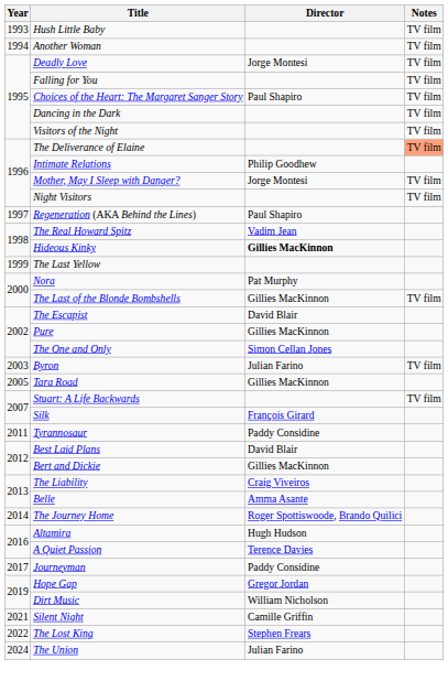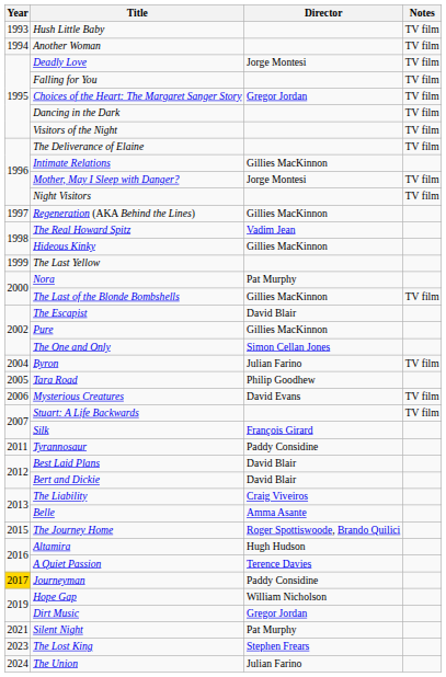Choices of the Heart: The Margaret Sanger Story | Director: Paul Shapiro -> Gregor Jordan
The Deliverance of Elaine | Notes: lightsalmon background -> no background
Intimate Relations | Director: Philip Goodhew -> Gillies MacKinnon
Regeneration (AKA Behind the Lines) | Director: Paul Shapiro -> Gillies MacKinnon
Hideous Kinky | Director: bold -> normal
Byron | Year: 2003 -> 2004
Tara Road | Director: Gillies MacKinnon -> Philip Goodhew
+ row: 2006 | Mysterious Creatures | David Evans | TV film
Bert and Dickie | Director: Gillies MacKinnon -> David Blair
The Journey Home | Year: 2014 -> 2015
Journeyman | Year: no background -> gold background
Hope Gap | Director: Gregor Jordan -> William Nicholson
Dirt Music | Director: William Nicholson -> Gregor Jordan
Silent Night | Director: Camille Griffin -> Pat Murphy
The Lost King | Year: 2022 -> 2023
